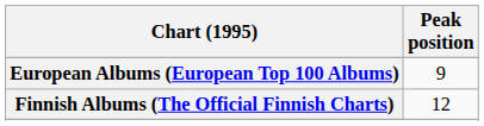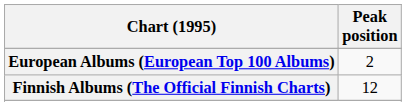European Albums (European Top 100 Albums) | Peak position: 9 -> 2
